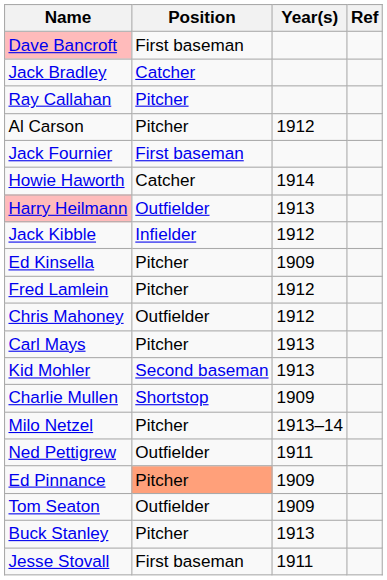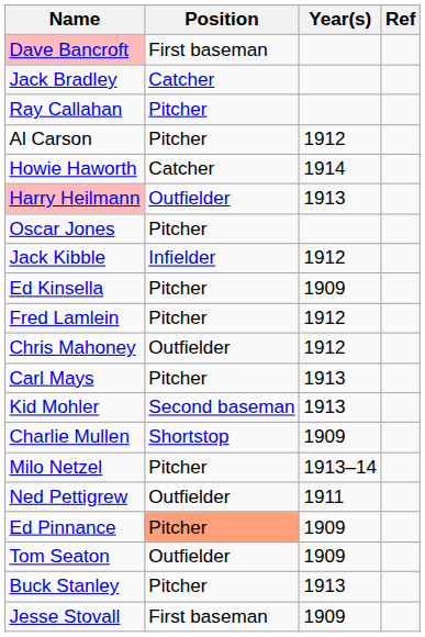- row: Jack Fournier | First baseman
+ row: Oscar Jones | Pitcher
Jesse Stovall | Year(s): 1911 -> 1909
